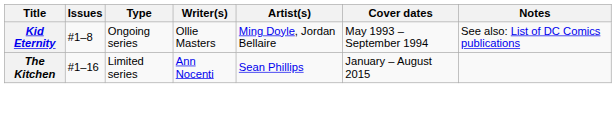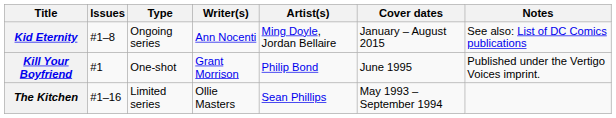Kid Eternity | Writer(s): Ollie Masters -> Ann Nocenti
Kid Eternity | Cover dates: May 1993 – September 1994 -> January – August 2015
+ row: Kill Your Boyfriend | #1 | One-shot | Grant Morrison | Philip Bond | June 1995 | Published under the Vertigo Voices imprint.
The Kitchen | Writer(s): Ann Nocenti -> Ollie Masters
The Kitchen | Cover dates: January – August 2015 -> May 1993 – September 1994
